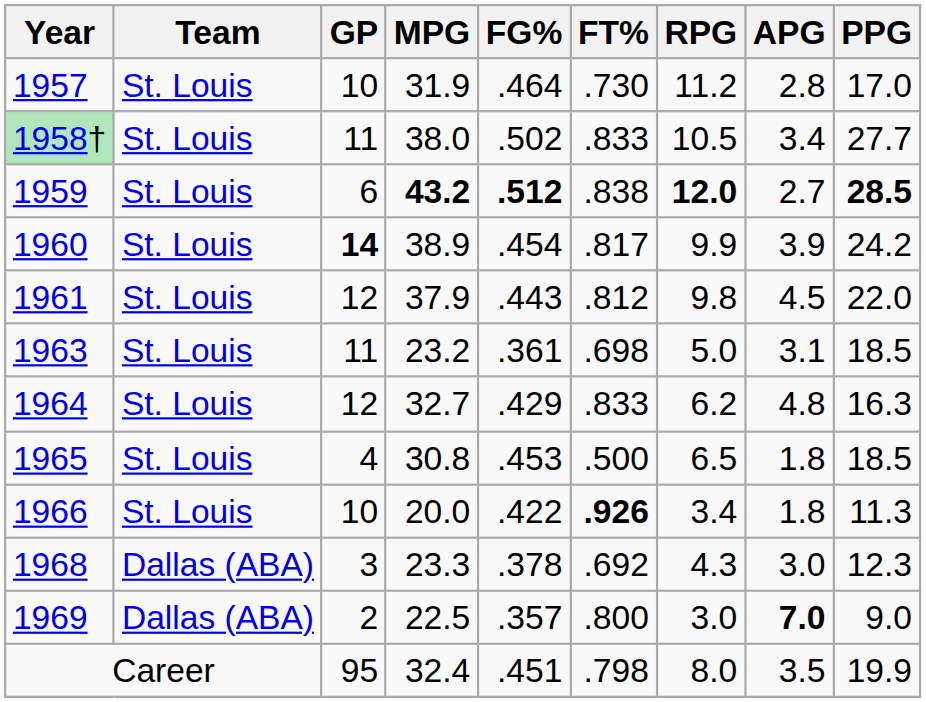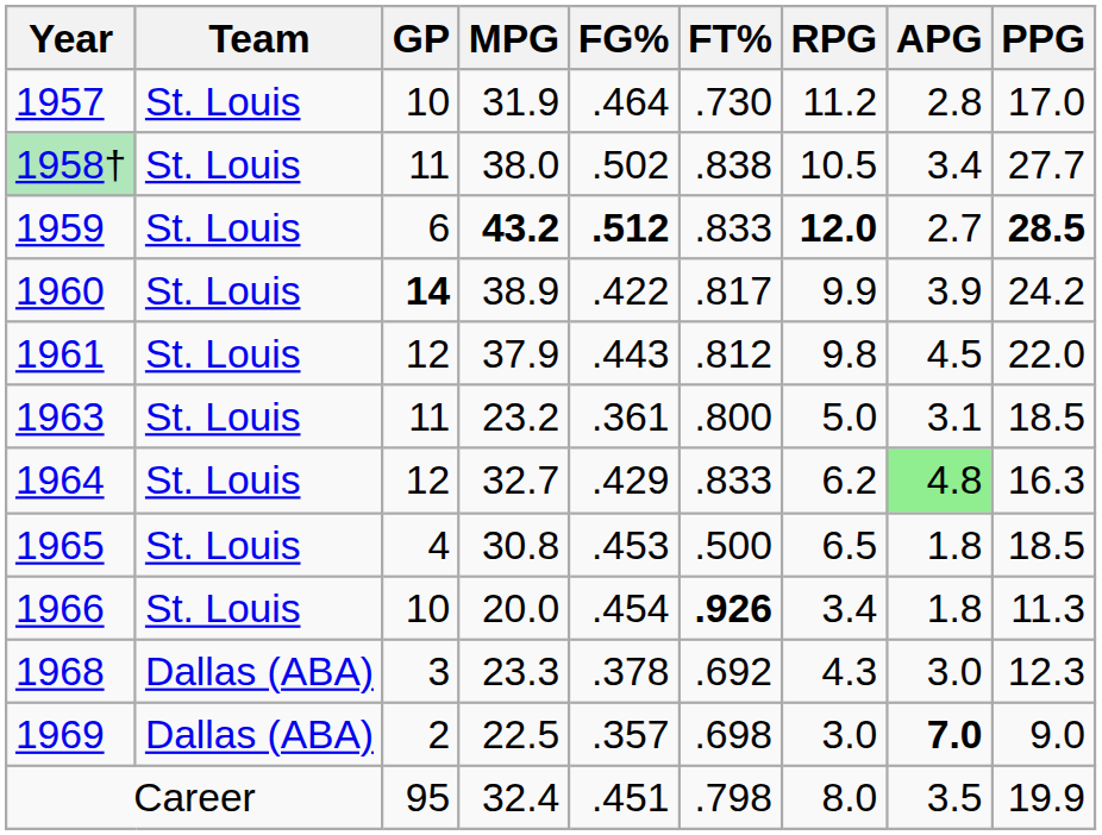1958† | FT%: .833 -> .838
1959 | FT%: .838 -> .833
1960 | FG%: .454 -> .422
1963 | FT%: .698 -> .800
1964 | APG: no background -> lightgreen background
1966 | FG%: .422 -> .454
1969 | FT%: .800 -> .698
